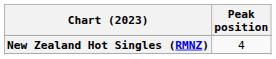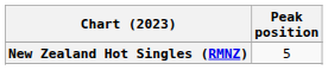New Zealand Hot Singles (RMNZ) | Peak position: 4 -> 5
